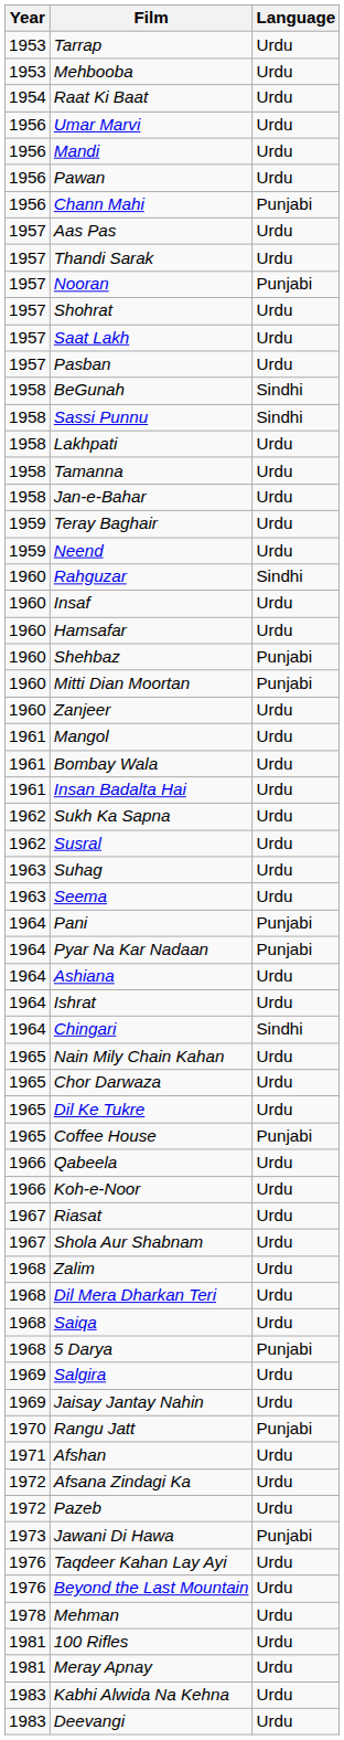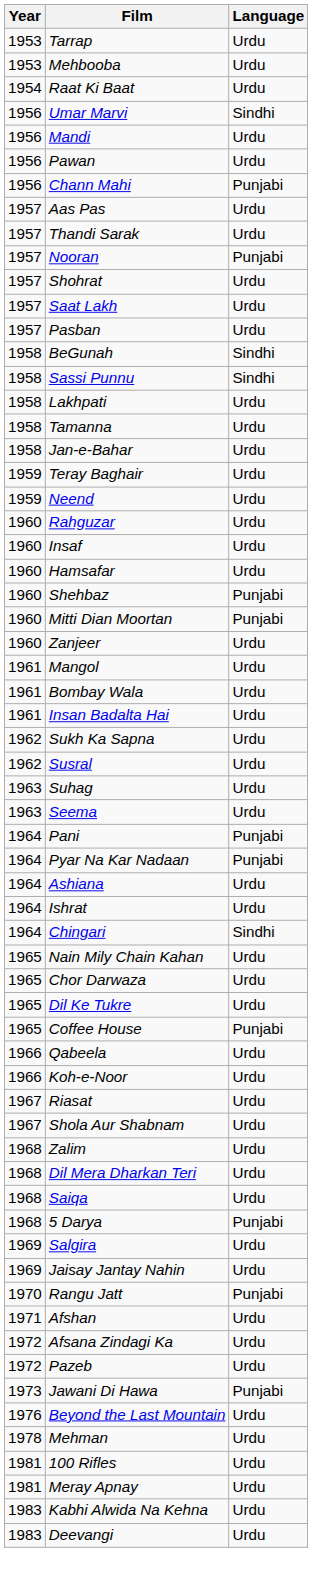Umar Marvi | Language: Urdu -> Sindhi
Rahguzar | Language: Sindhi -> Urdu
- row: 1976 | Taqdeer Kahan Lay Ayi | Urdu
